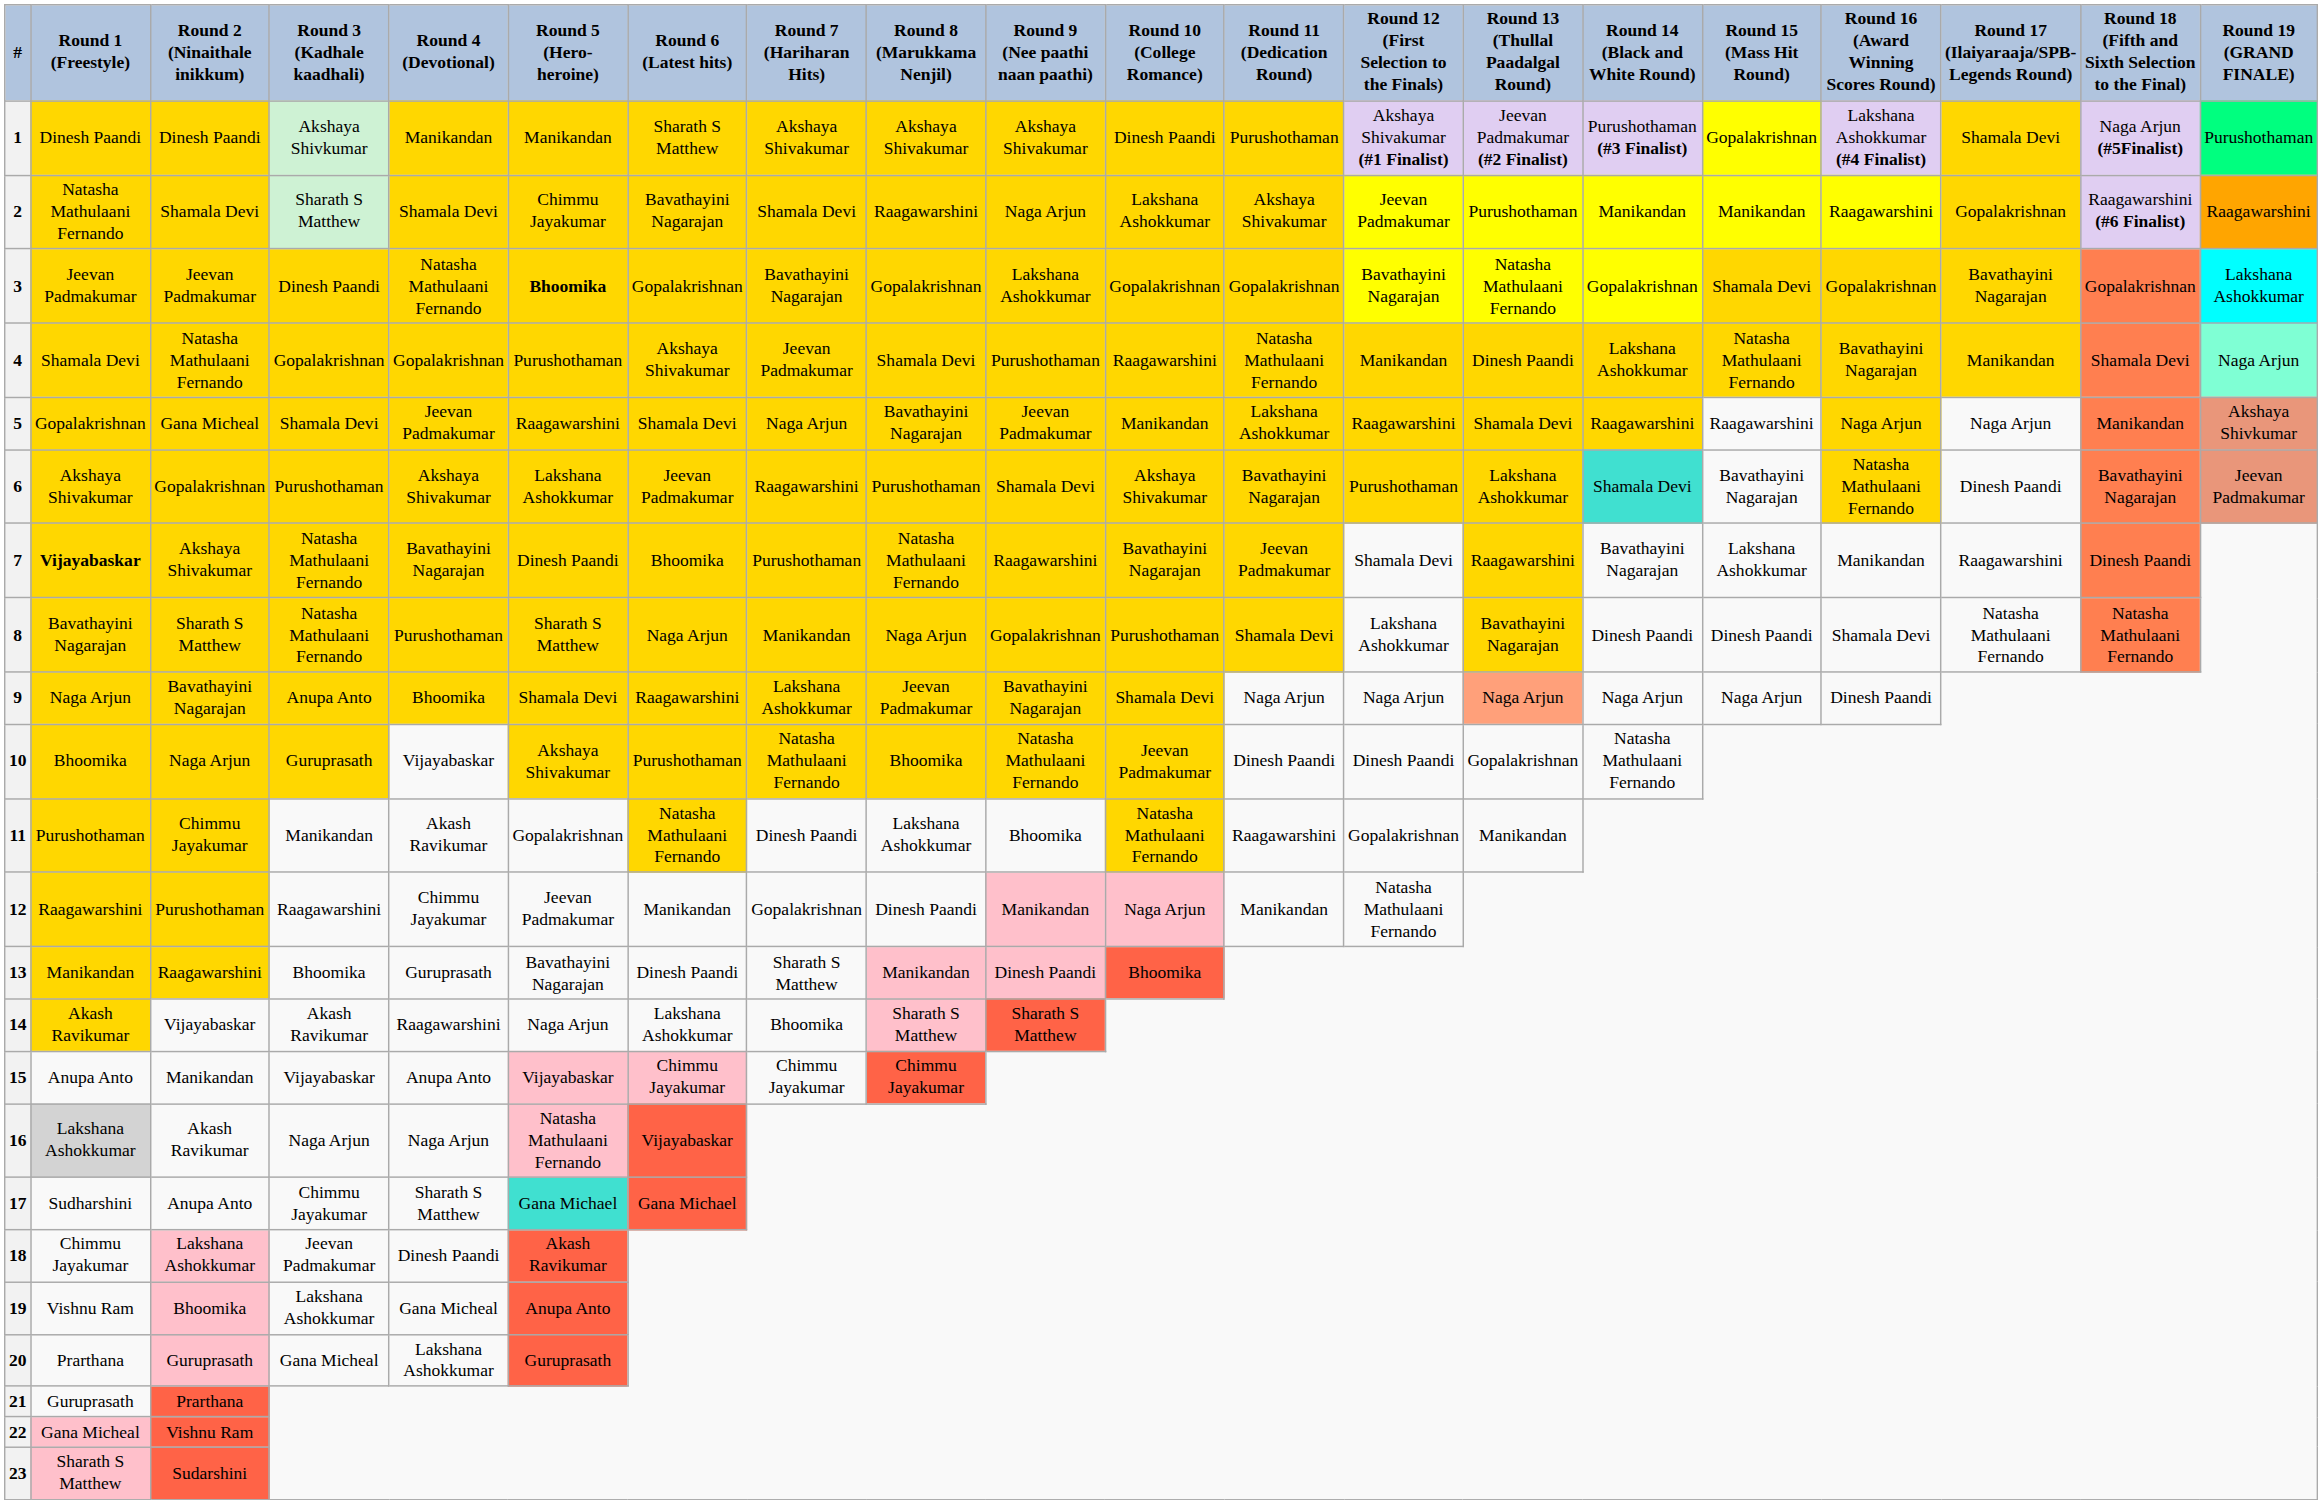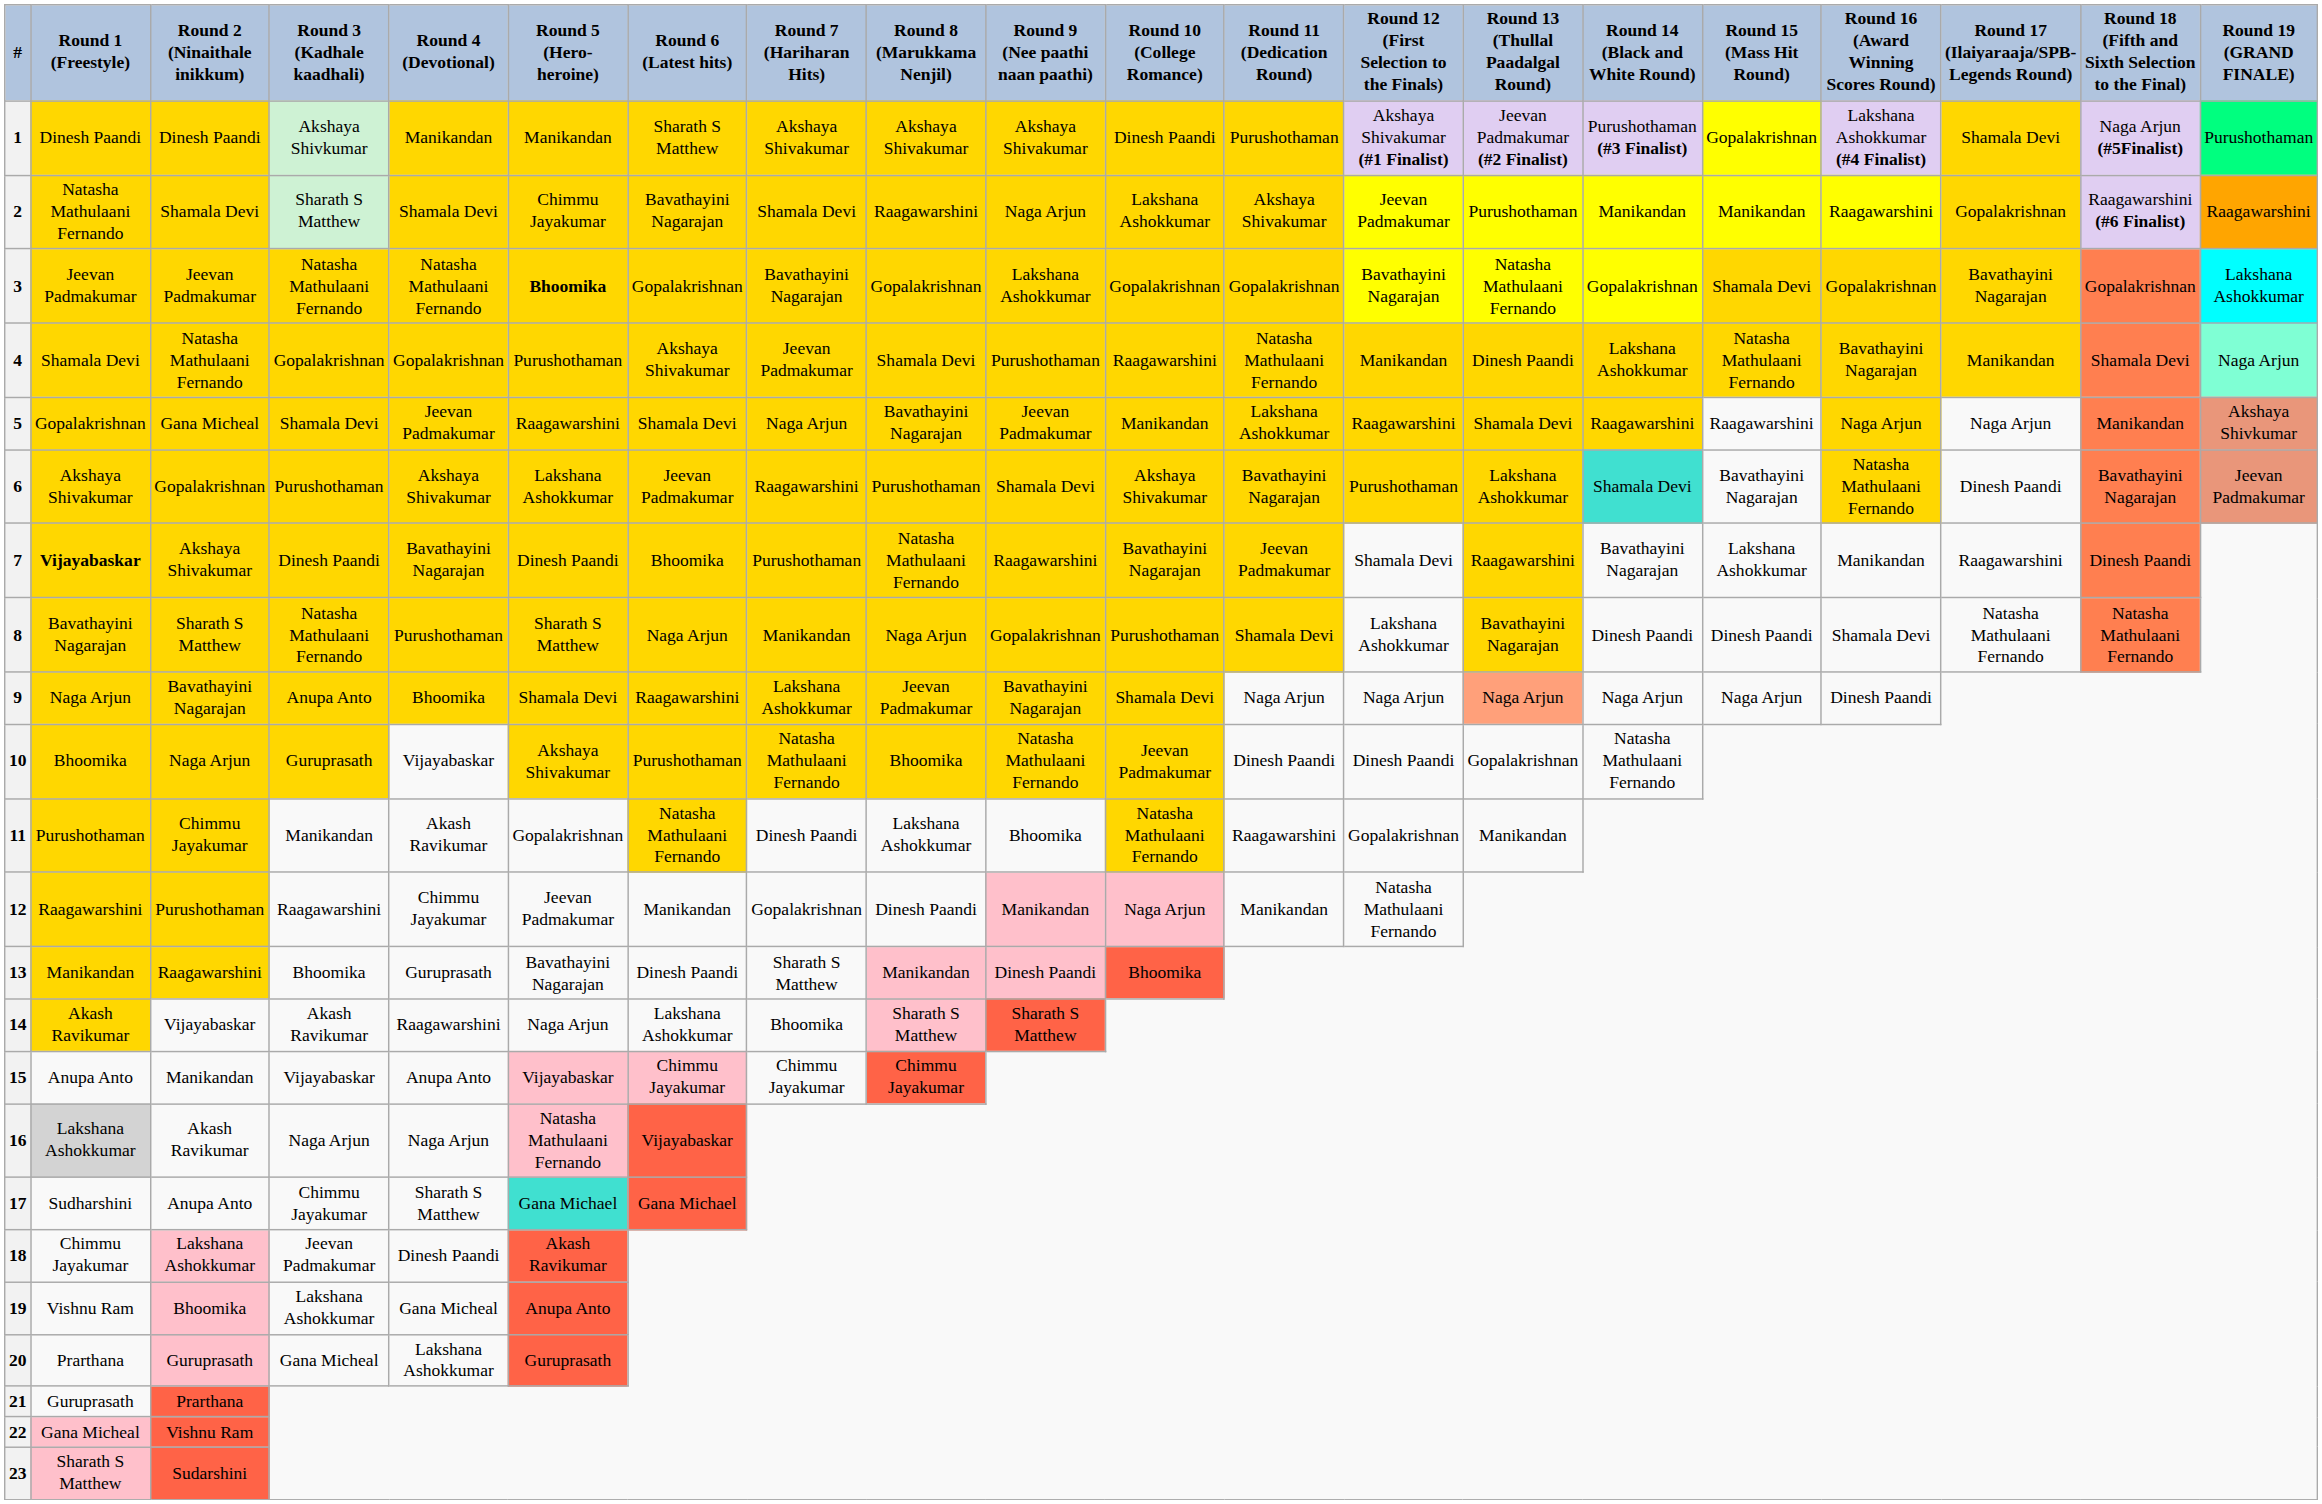3 | Round 3 (Kadhale kaadhali): Dinesh Paandi -> Natasha Mathulaani Fernando
7 | Round 3 (Kadhale kaadhali): Natasha Mathulaani Fernando -> Dinesh Paandi
